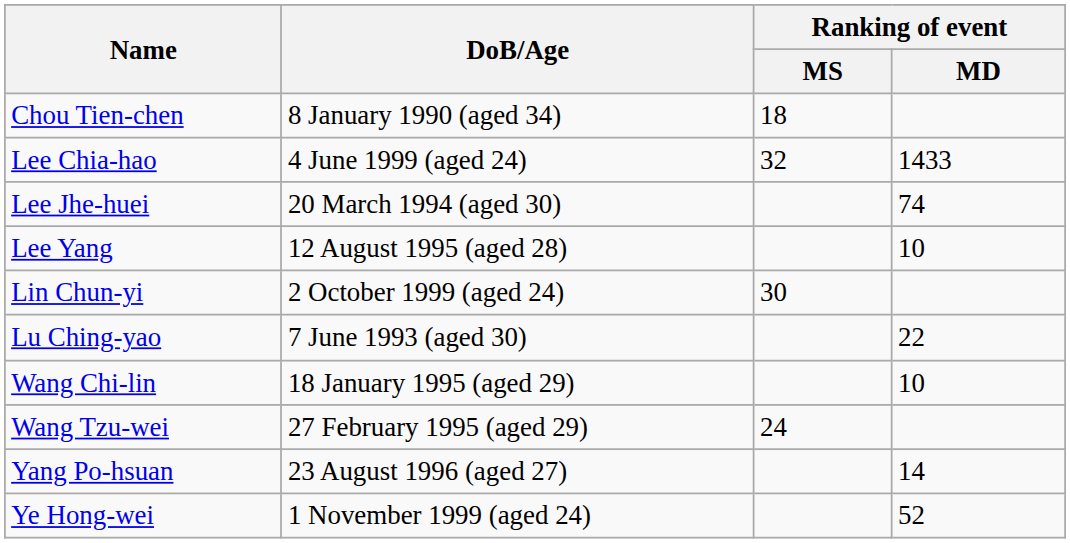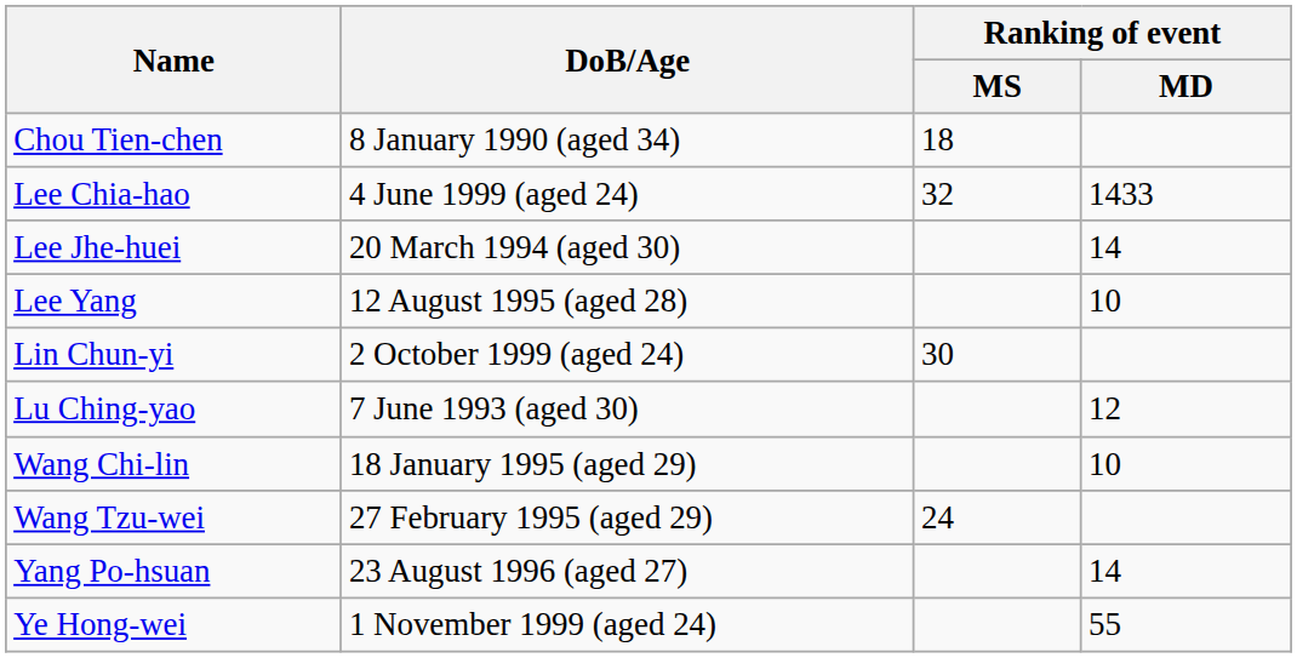Lee Jhe-huei | Ranking of event / MD: 74 -> 14
Lu Ching-yao | Ranking of event / MD: 22 -> 12
Ye Hong-wei | Ranking of event / MD: 52 -> 55
